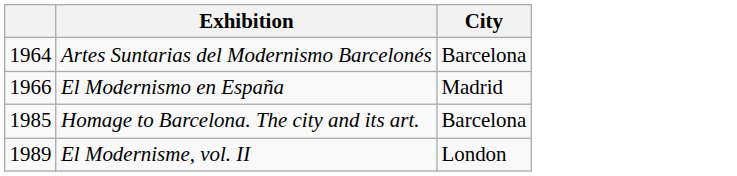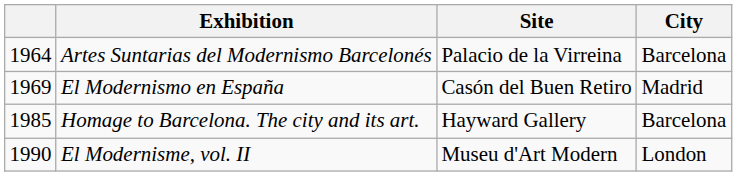+ column: Site | Palacio de la Virreina | Casón del Buen Retiro | Hayward Gallery | Museu d'Art Modern
El Modernismo en España | column 1: 1966 -> 1969
El Modernisme, vol. II | column 1: 1989 -> 1990
